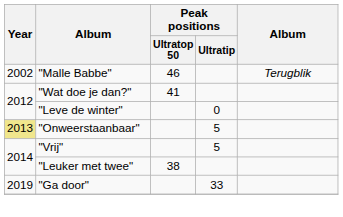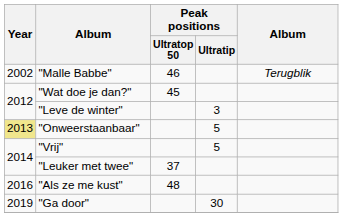"Wat doe je dan?" | Peak positions / Ultratop 50: 41 -> 45
"Leve de winter" | Peak positions / Ultratip: 0 -> 3
"Leuker met twee" | Peak positions / Ultratop 50: 38 -> 37
+ row: 2016 | "Als ze me kust" | 48
"Ga door" | Peak positions / Ultratip: 33 -> 30
